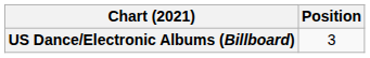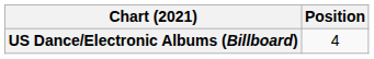US Dance/Electronic Albums (Billboard) | Position: 3 -> 4
